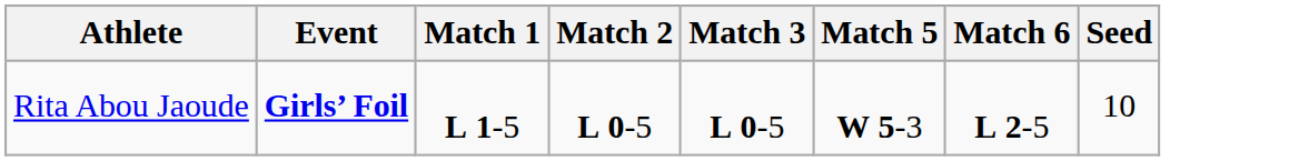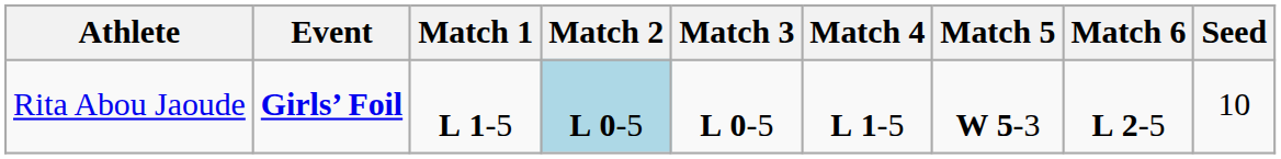+ column: Match 4 | L 1-5
Rita Abou Jaoude | Match 2: no background -> lightblue background
